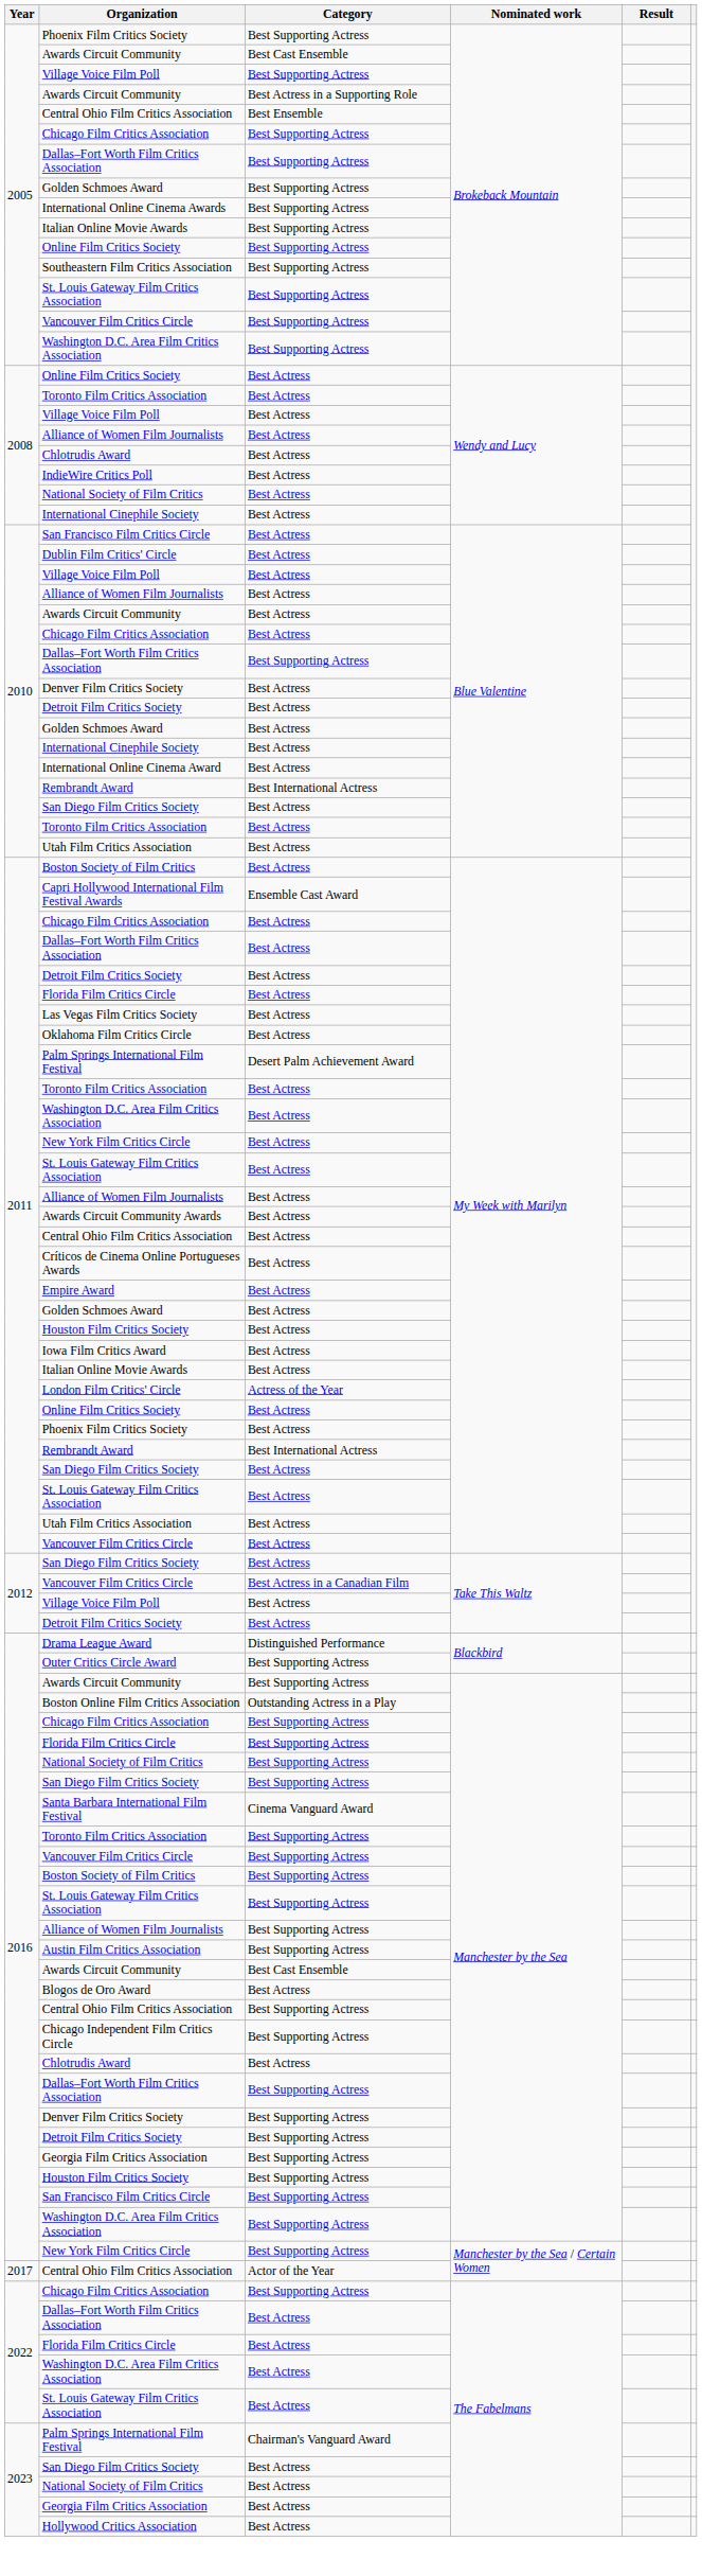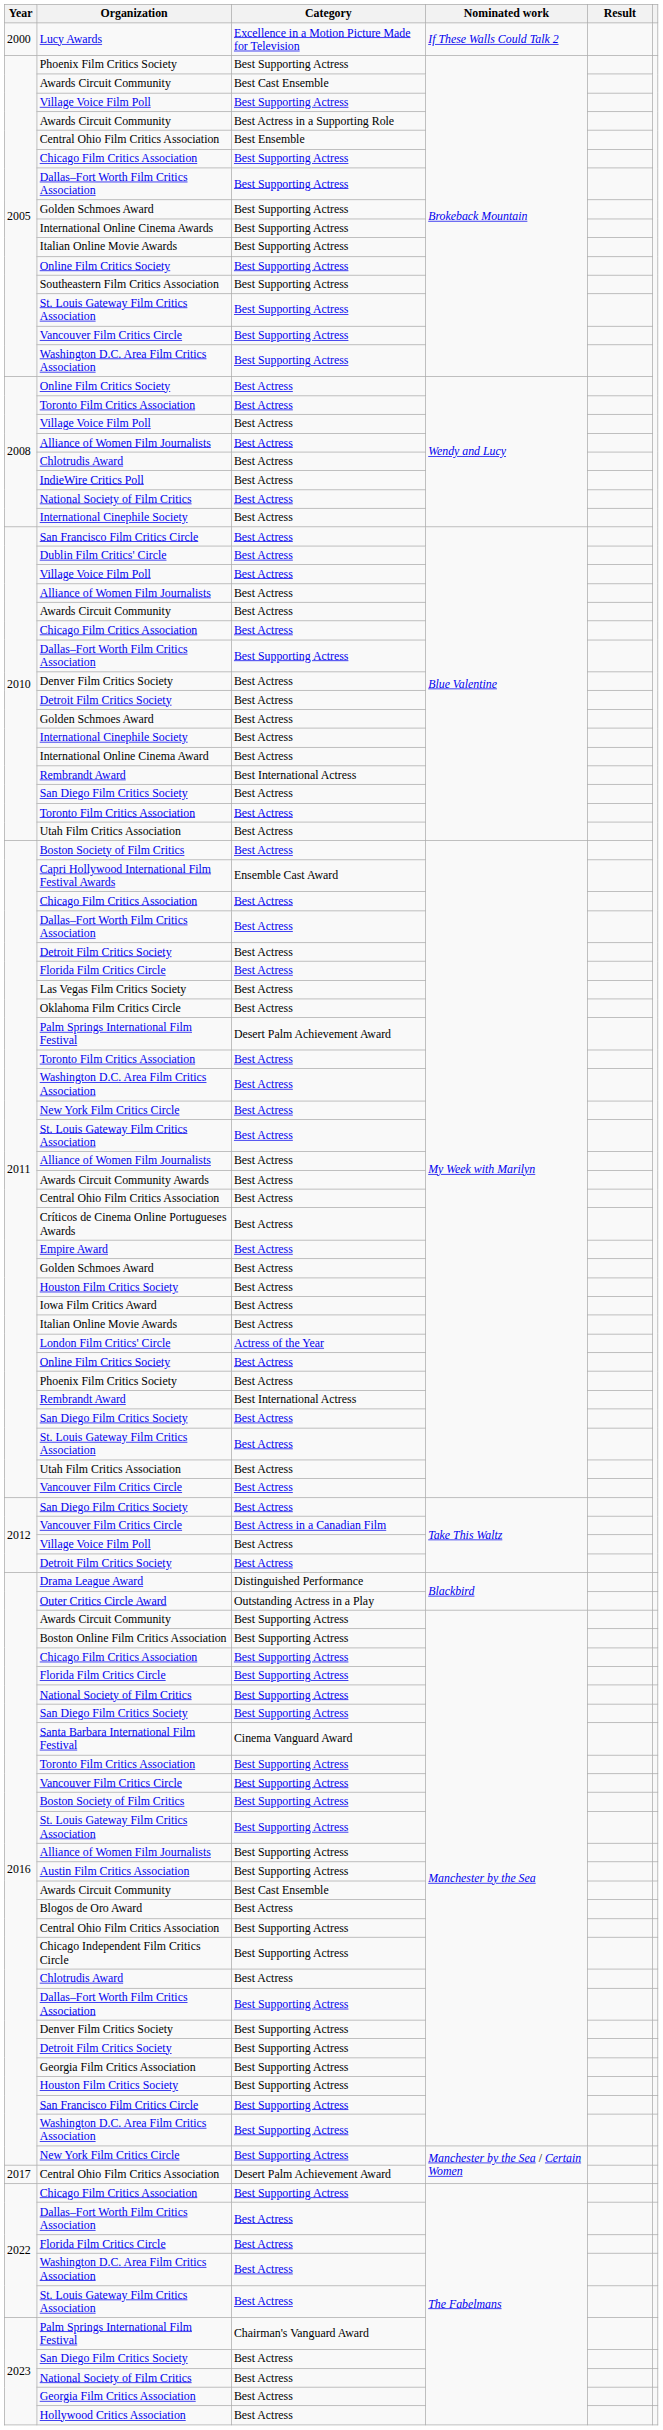+ row: 2000 | Lucy Awards | Excellence in a Motion Picture Made for Television | If These Walls Could Talk 2
Outer Critics Circle Award | Category: Best Supporting Actress -> Outstanding Actress in a Play
Boston Online Film Critics Association | Category: Outstanding Actress in a Play -> Best Supporting Actress
2017 / Central Ohio Film Critics Association | Category: Actor of the Year -> Desert Palm Achievement Award
